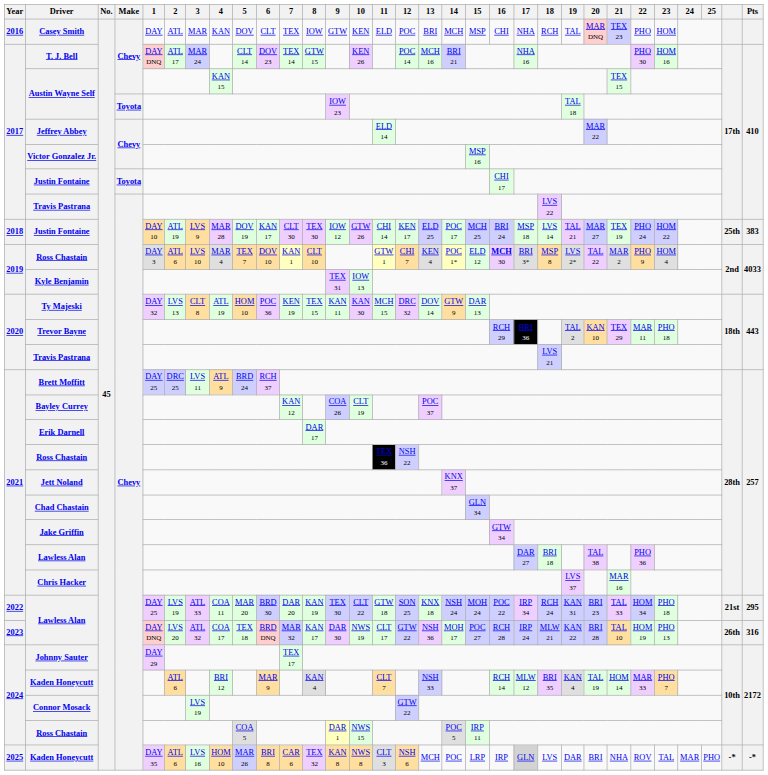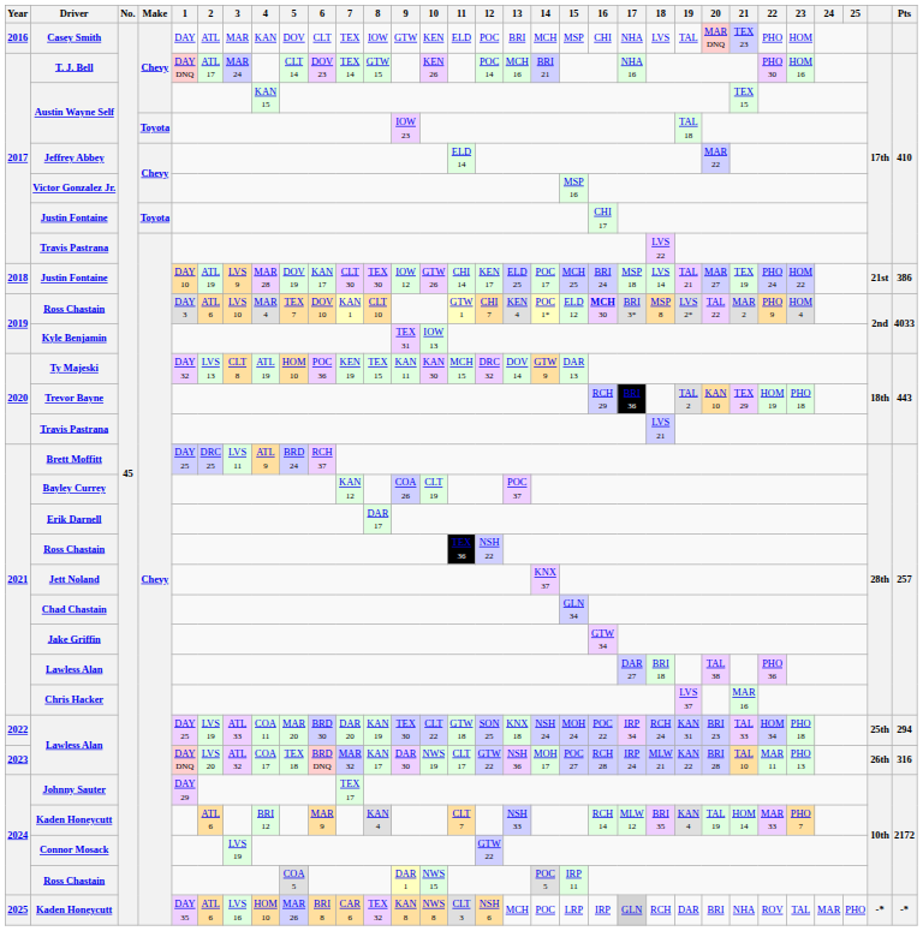Casey Smith | 18: RCH -> LVS
2018 / Justin Fontaine | column 30: 25th -> 21st
2018 / Justin Fontaine | Pts: 383 -> 386
Trevor Bayne | 22: MAR 11 -> HOM 19
2022 / Lawless Alan | column 30: 21st -> 25th
2022 / Lawless Alan | Pts: 295 -> 294
2023 / Lawless Alan | 22: HOM 19 -> MAR 11
2025 / Kaden Honeycutt | 18: LVS -> RCH
